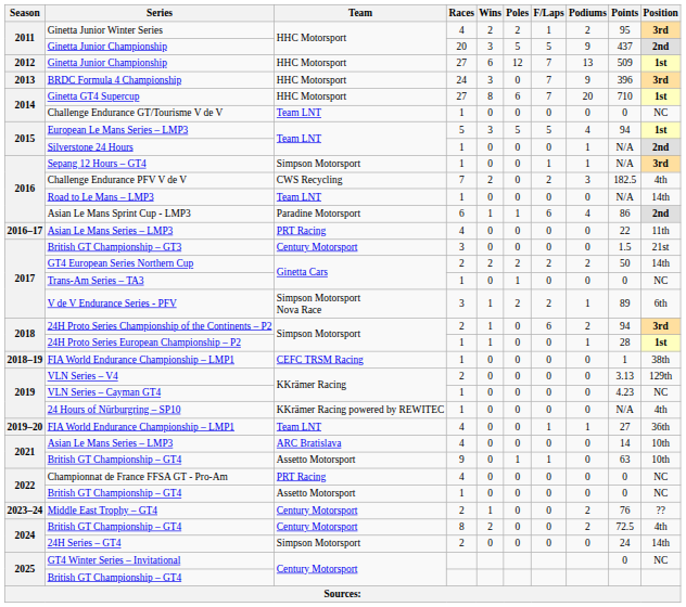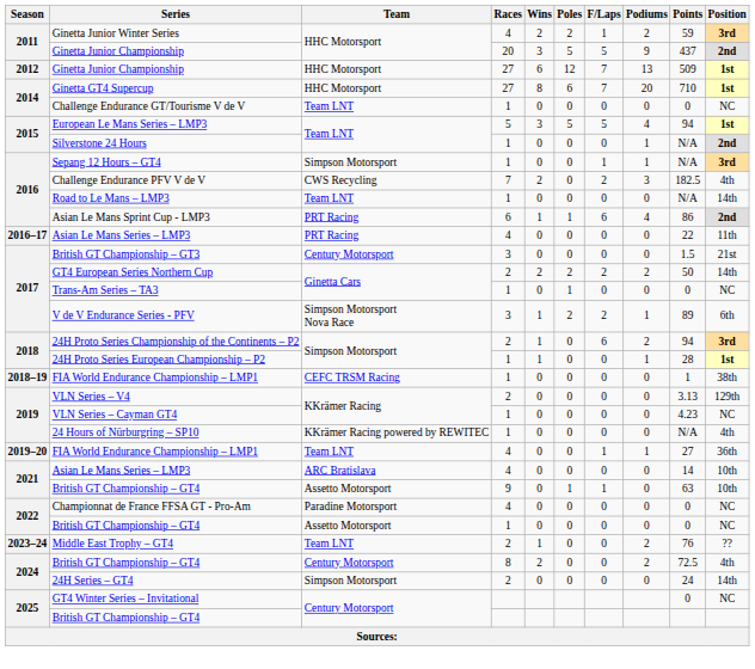Ginetta Junior Winter Series | Points: 95 -> 59
- row: 2013 | BRDC Formula 4 Championship | HHC Motorsport | 24 | 3 | 0 | 7 | 9 | 396 | 3rd
Asian Le Mans Sprint Cup - LMP3 | Team: Paradine Motorsport -> PRT Racing
Championnat de France FFSA GT - Pro-Am | Team: PRT Racing -> Paradine Motorsport
Middle East Trophy – GT4 | Team: Century Motorsport -> Team LNT
